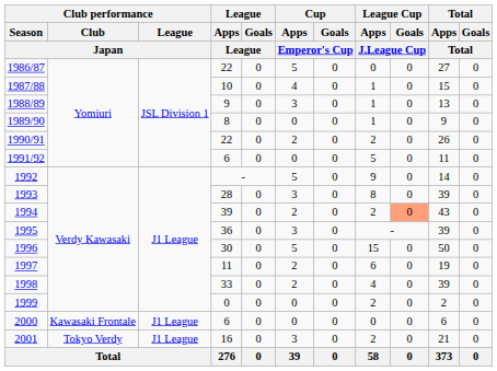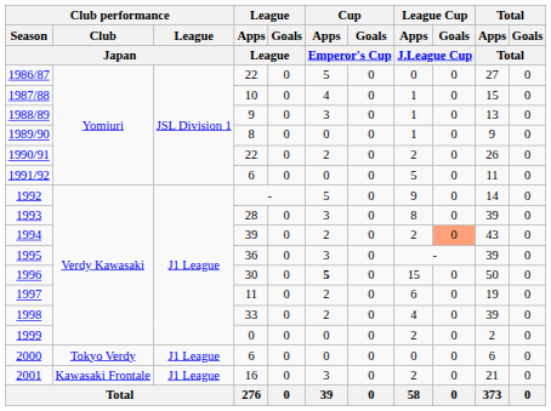1996 | Cup / Apps / Emperor's Cup: normal -> bold
2000 | Club performance / Club / Japan: Kawasaki Frontale -> Tokyo Verdy
2001 | Club performance / Club / Japan: Tokyo Verdy -> Kawasaki Frontale
